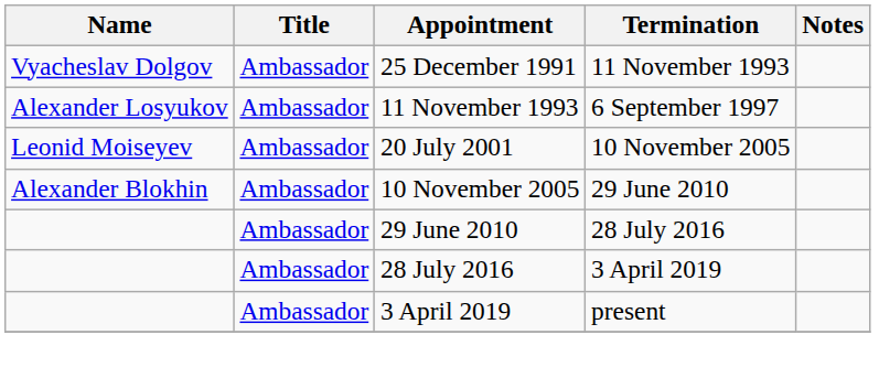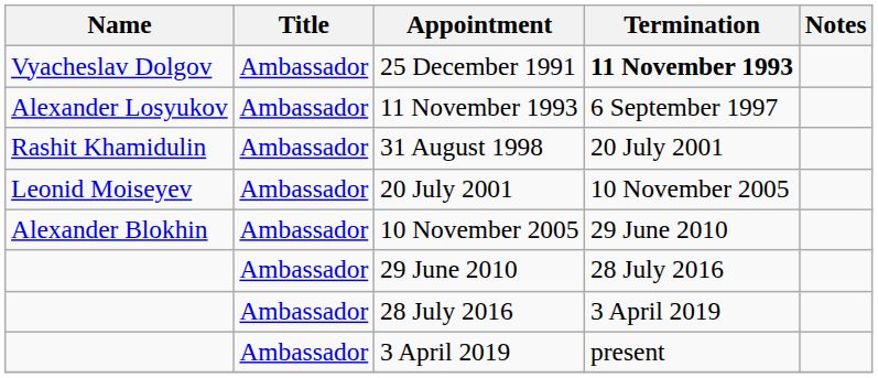25 December 1991 | Termination: normal -> bold
+ row: Rashit Khamidulin | Ambassador | 31 August 1998 | 20 July 2001
